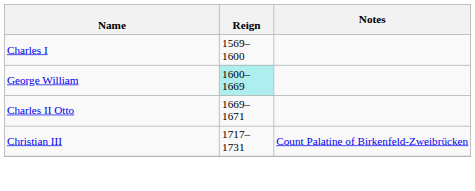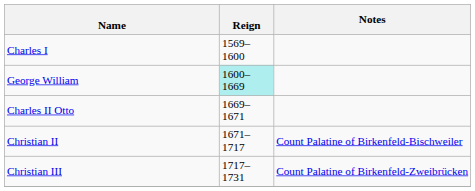+ row: Christian II | 1671–1717 | Count Palatine of Birkenfeld-Bischweiler
